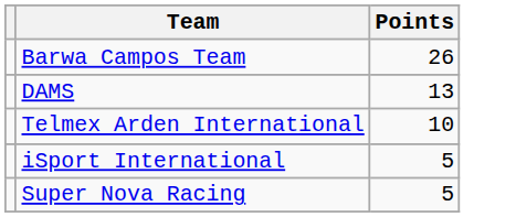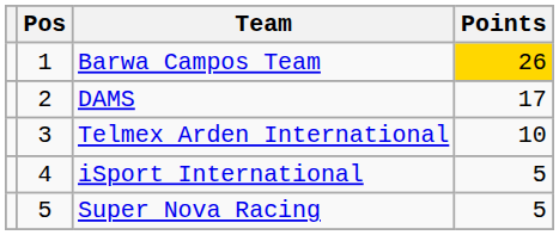+ column: Pos | 1 | 2 | 3 | 4 | 5
Barwa Campos Team | Points: no background -> gold background
DAMS | Points: 13 -> 17
